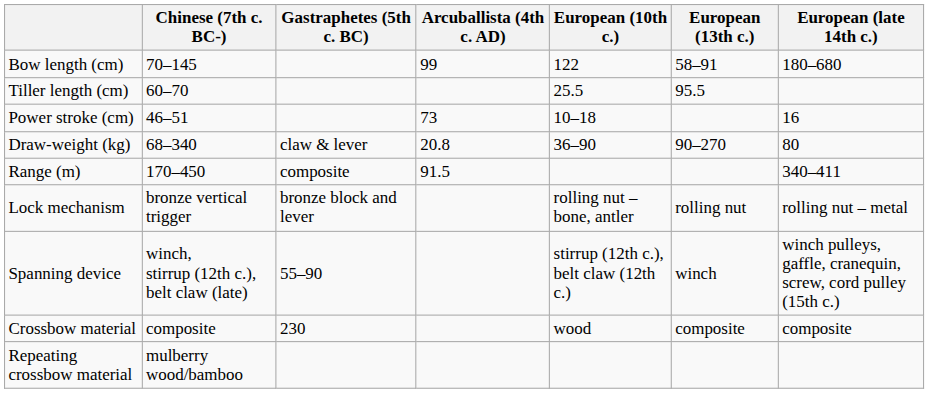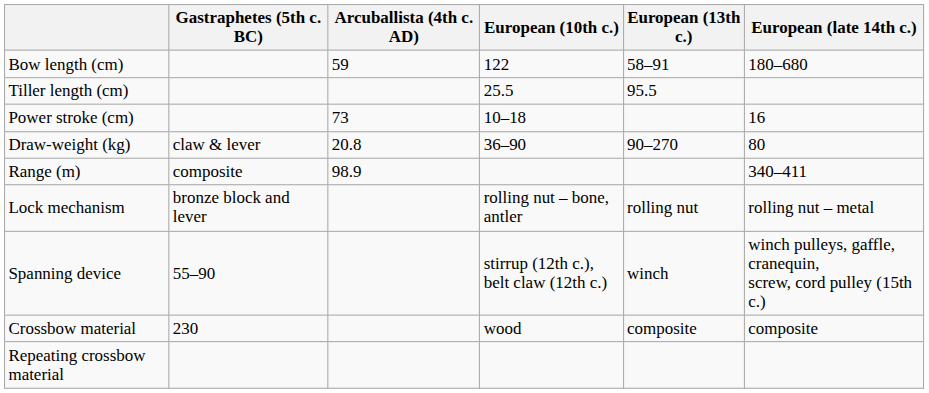- column: Chinese (7th c. BC-) | 70–145 | 60–70 | 46–51 | 68–340 | 170–450 | bronze vertical trigger | winch, stirrup (12th c.), belt claw (late) | composite | mulberry wood/bamboo
Bow length (cm) | Arcuballista (4th c. AD): 99 -> 59
Range (m) | Arcuballista (4th c. AD): 91.5 -> 98.9
